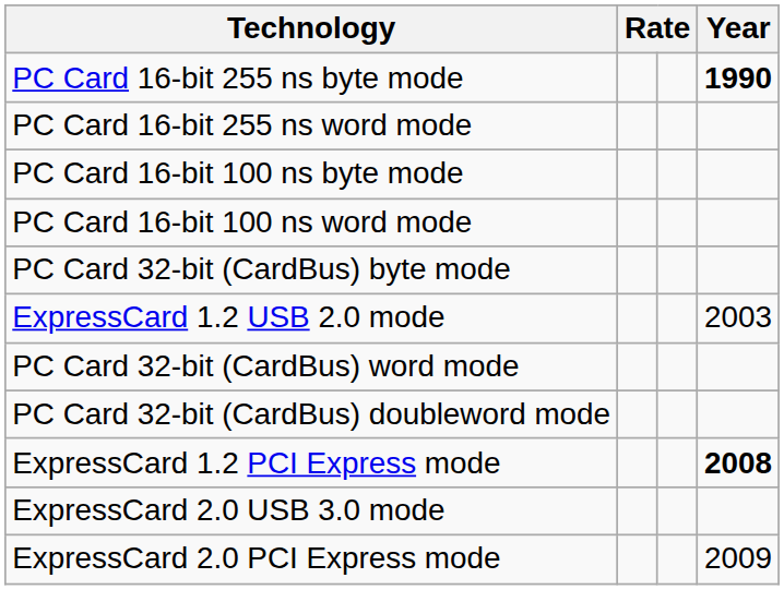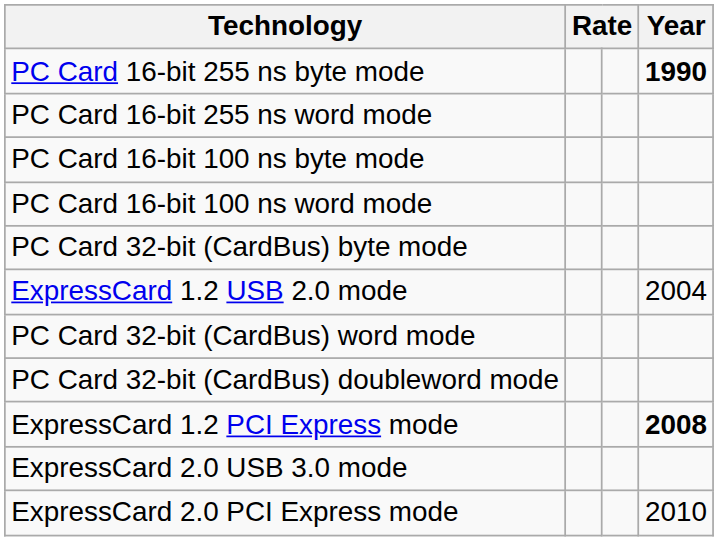ExpressCard 1.2 USB 2.0 mode | Year: 2003 -> 2004
ExpressCard 2.0 PCI Express mode | Year: 2009 -> 2010
